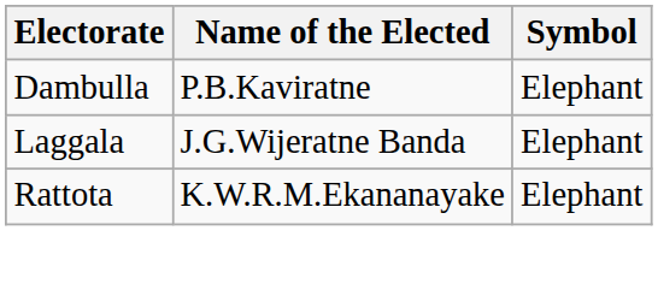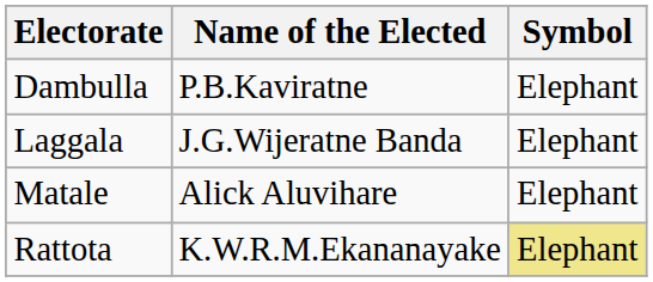+ row: Matale | Alick Aluvihare | Elephant
Rattota | Symbol: no background -> khaki background
